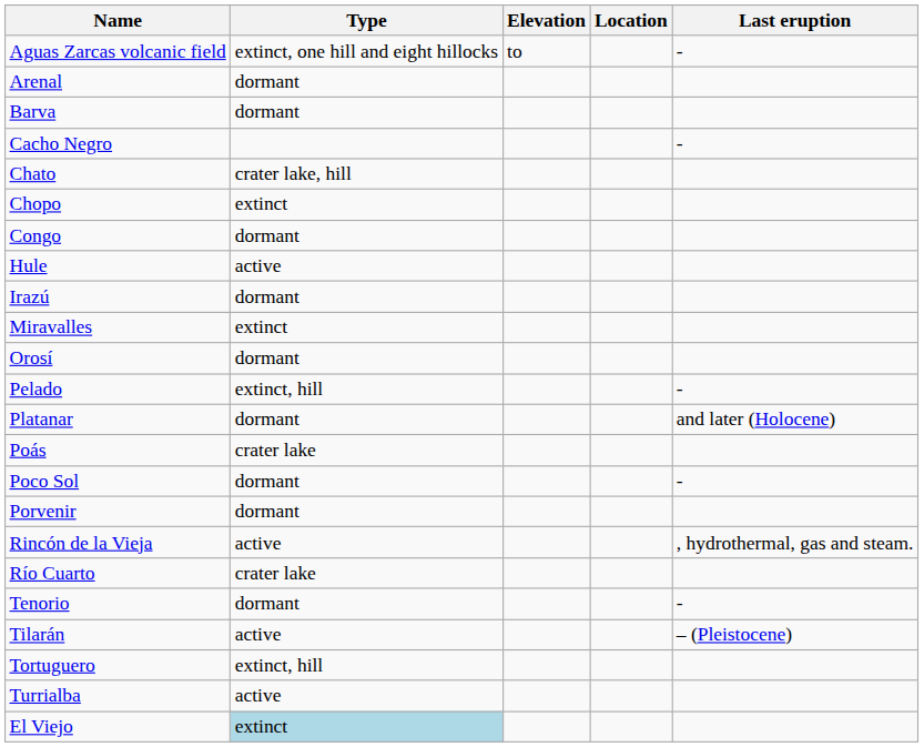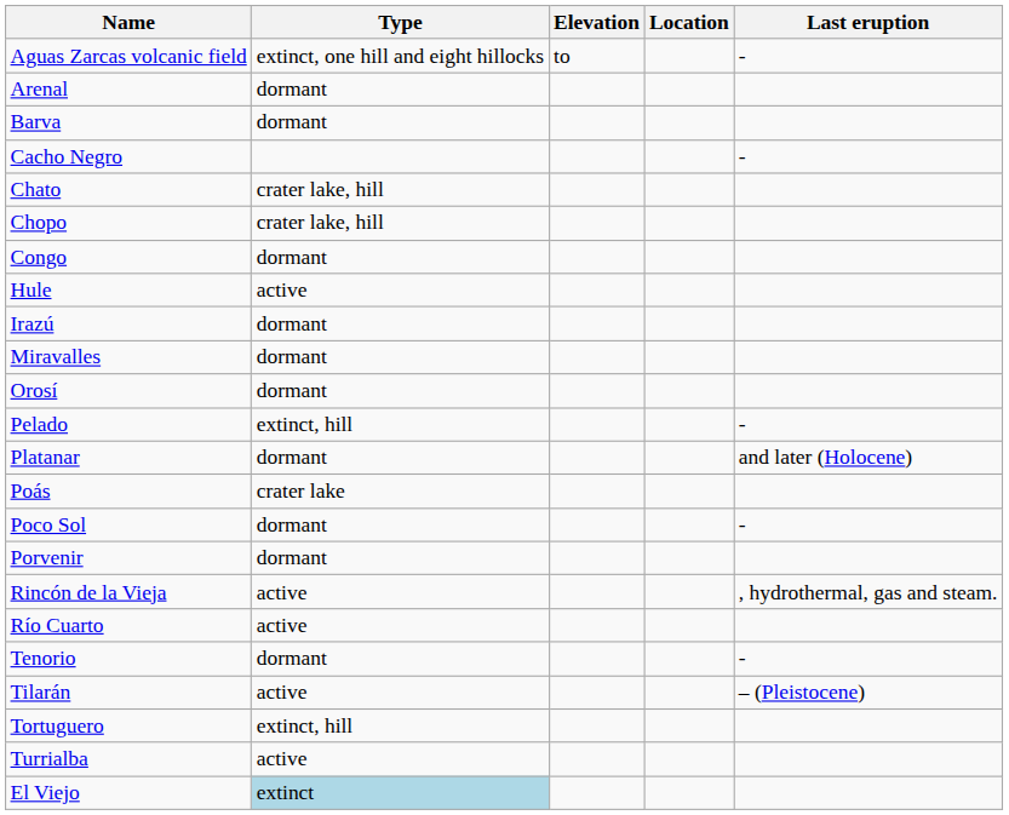Chopo | Type: extinct -> crater lake, hill
Miravalles | Type: extinct -> dormant
Río Cuarto | Type: crater lake -> active
